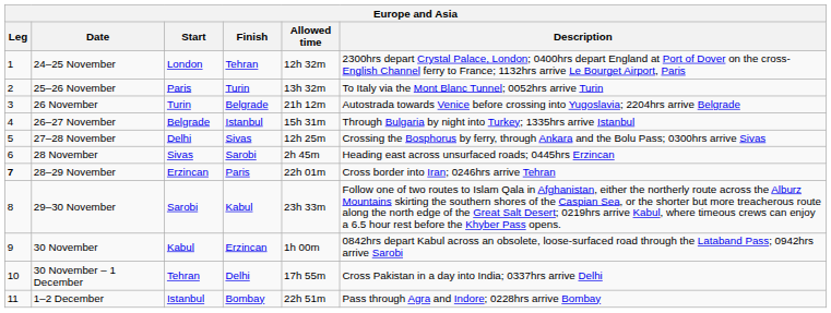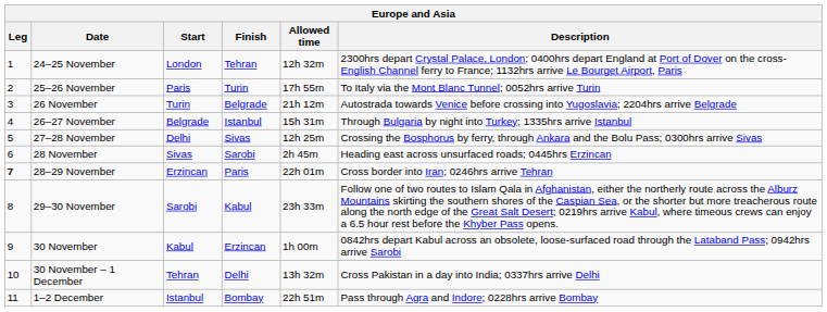25–26 November | Allowed time: 13h 32m -> 17h 55m
30 November – 1 December | Allowed time: 17h 55m -> 13h 32m
